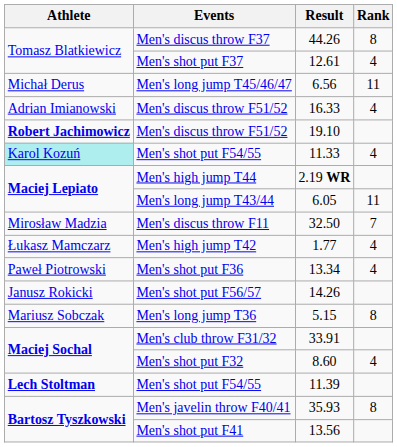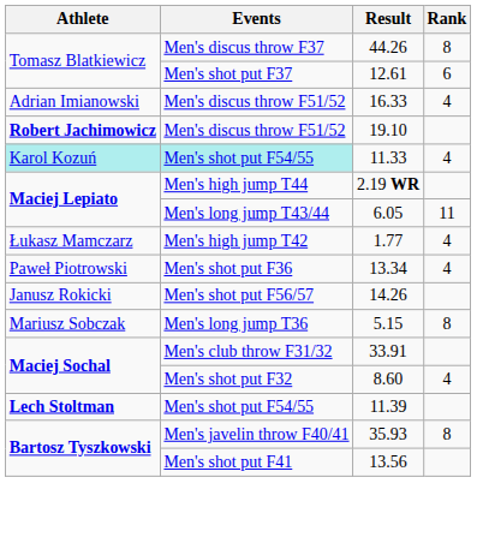12.61 | Rank: 4 -> 6
- row: Michał Derus | Men's long jump T45/46/47 | 6.56 | 11
11.33 | Events: no background -> paleturquoise background
- row: Mirosław Madzia | Men's discus throw F11 | 32.50 | 7
